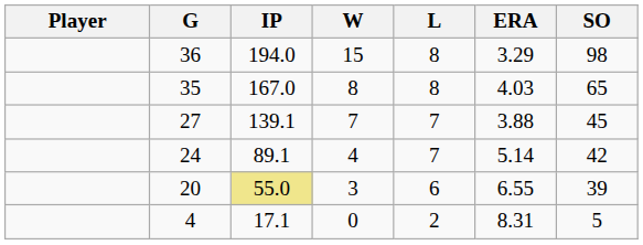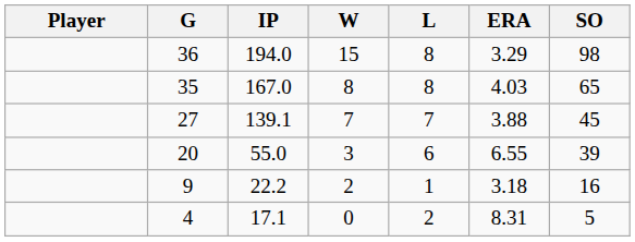- row: 24 | 89.1 | 4 | 7 | 5.14 | 42
20 | IP: khaki background -> no background
+ row: 9 | 22.2 | 2 | 1 | 3.18 | 16
